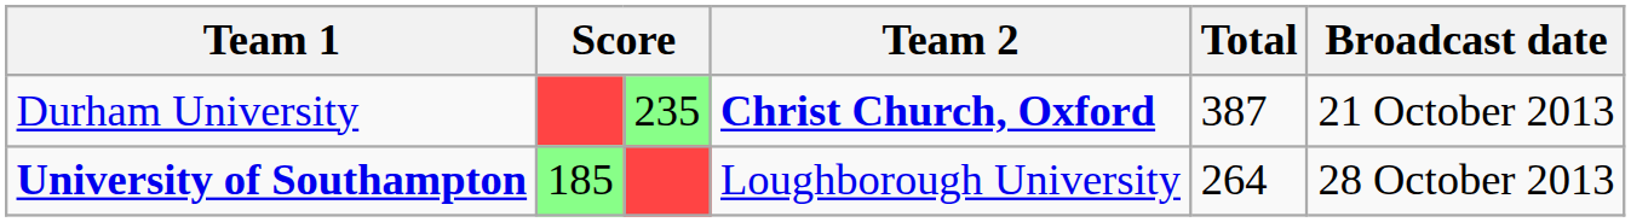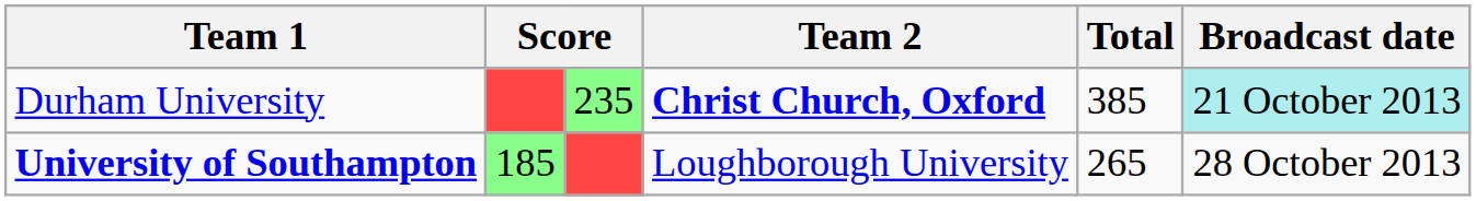Durham University | Total: 387 -> 385
Durham University | Broadcast date: no background -> paleturquoise background
University of Southampton | Total: 264 -> 265
